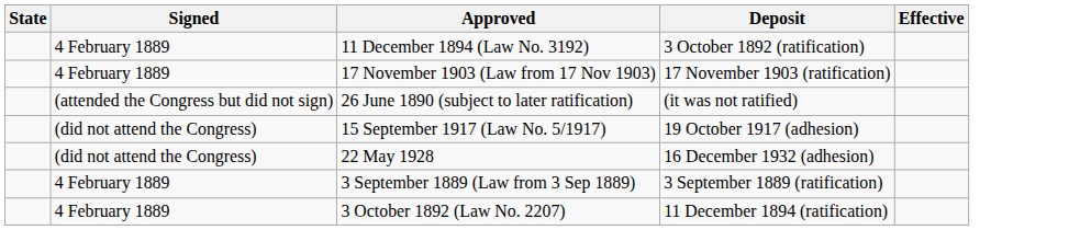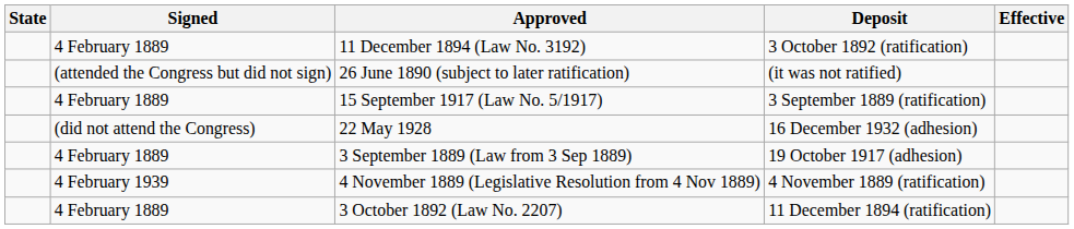- row: 4 February 1889 | 17 November 1903 (Law from 17 Nov 1903) | 17 November 1903 (ratification)
15 September 1917 (Law No. 5/1917) | Signed: (did not attend the Congress) -> 4 February 1889
15 September 1917 (Law No. 5/1917) | Deposit: 19 October 1917 (adhesion) -> 3 September 1889 (ratification)
3 September 1889 (Law from 3 Sep 1889) | Deposit: 3 September 1889 (ratification) -> 19 October 1917 (adhesion)
+ row: 4 February 1939 | 4 November 1889 (Legislative Resolution from 4 Nov 1889) | 4 November 1889 (ratification)
